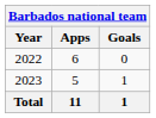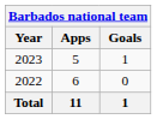rows swapped: 2022 <-> 2023
